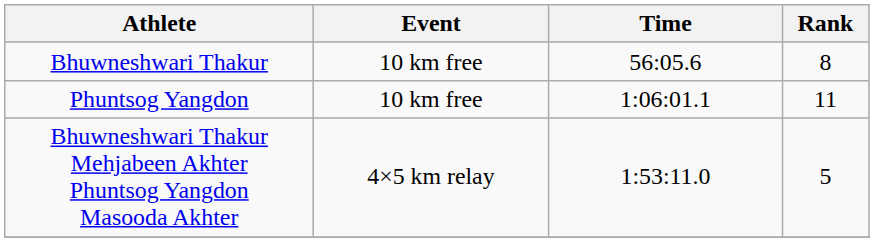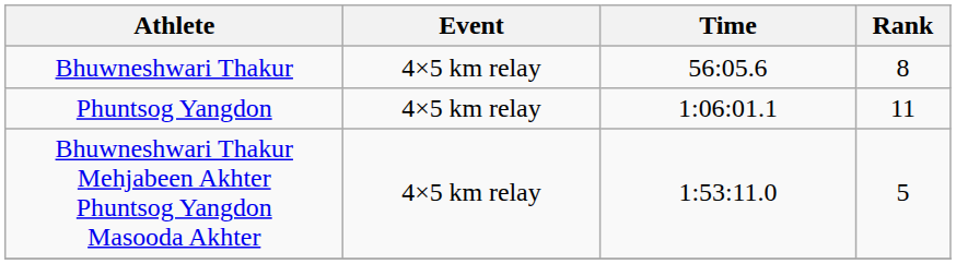Bhuwneshwari Thakur | Event: 10 km free -> 4×5 km relay
Phuntsog Yangdon | Event: 10 km free -> 4×5 km relay
